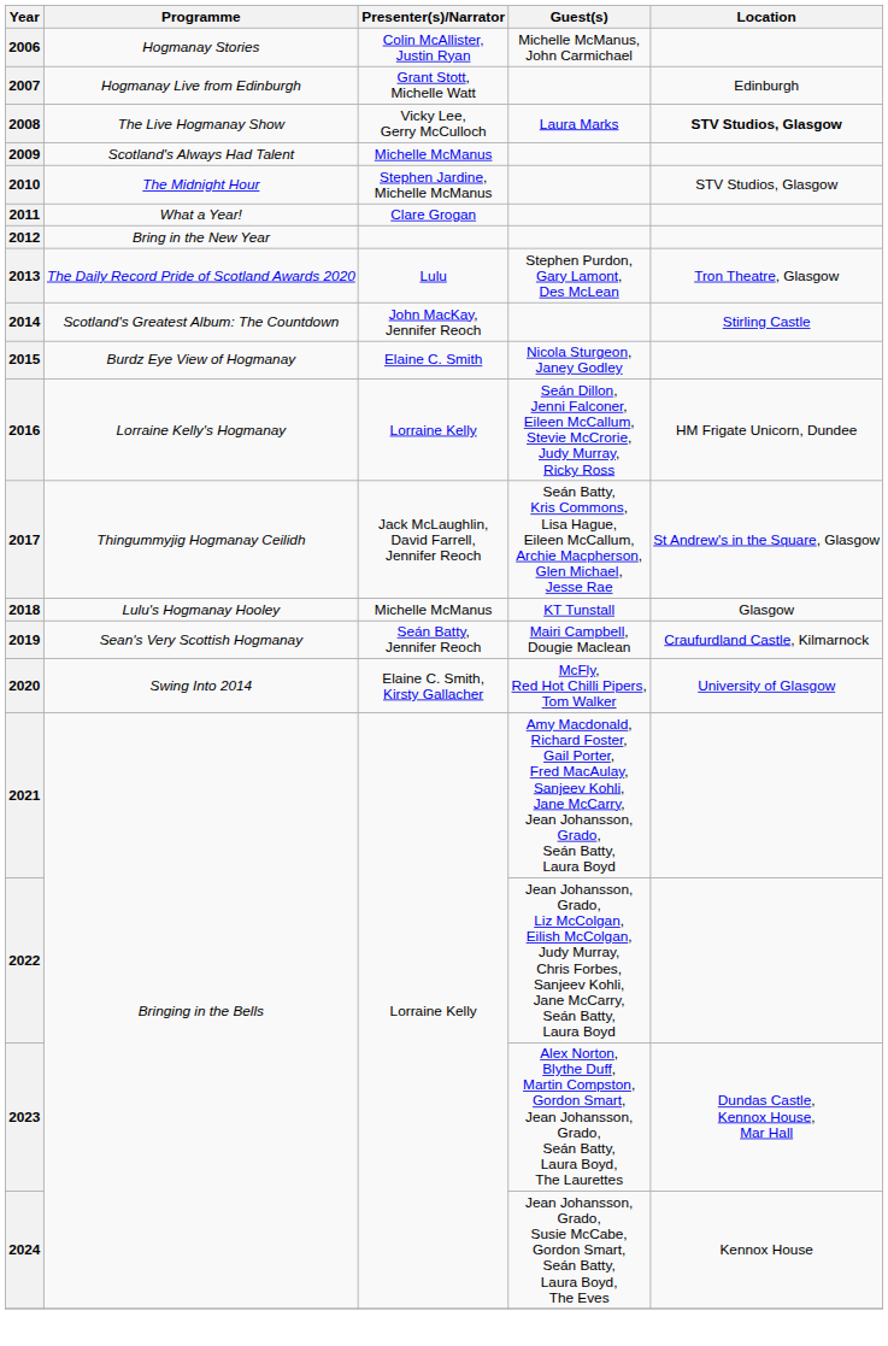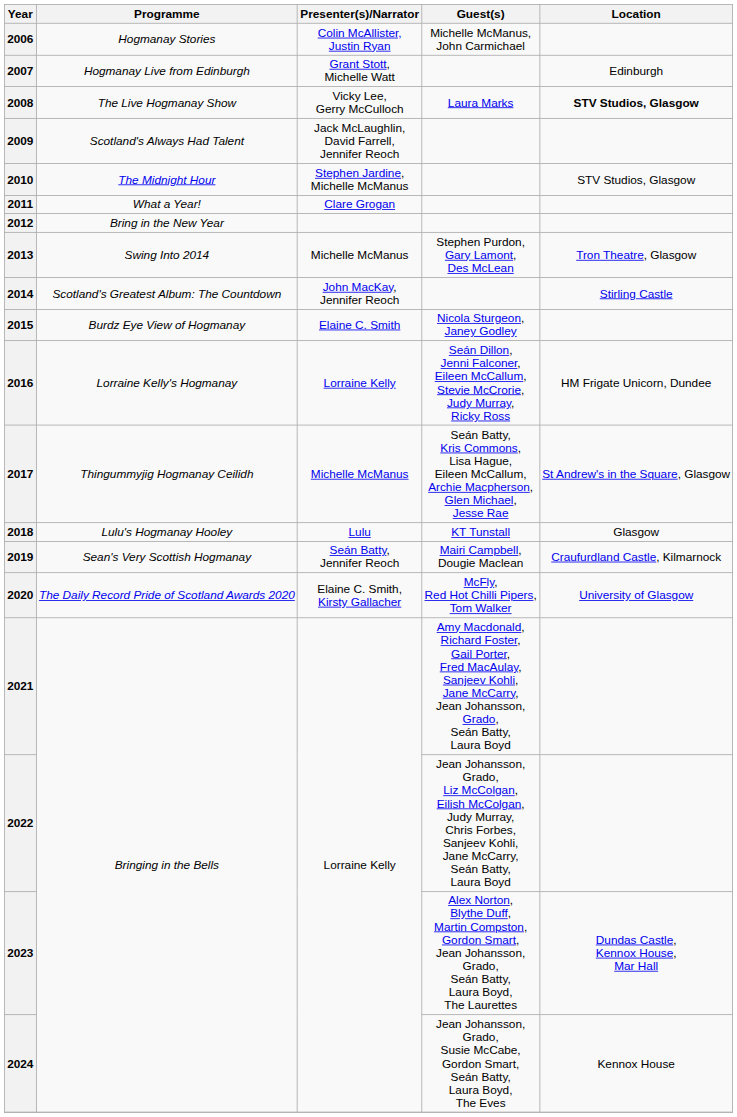2009 | Presenter(s)/Narrator: Michelle McManus -> Jack McLaughlin, David Farrell, Jennifer Reoch
2013 | Programme: The Daily Record Pride of Scotland Awards 2020 -> Swing Into 2014
2013 | Presenter(s)/Narrator: Lulu -> Michelle McManus
2017 | Presenter(s)/Narrator: Jack McLaughlin, David Farrell, Jennifer Reoch -> Michelle McManus
2018 | Presenter(s)/Narrator: Michelle McManus -> Lulu
2020 | Programme: Swing Into 2014 -> The Daily Record Pride of Scotland Awards 2020
